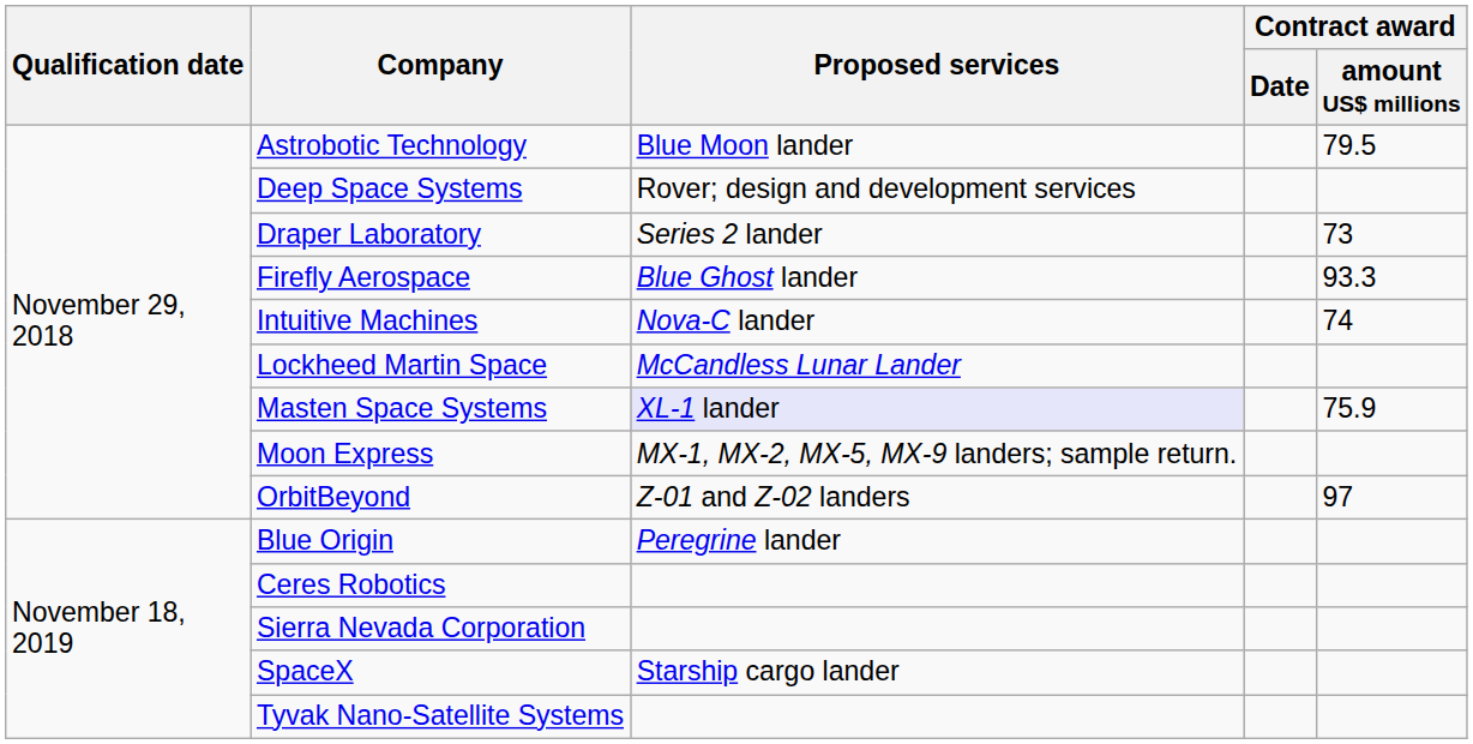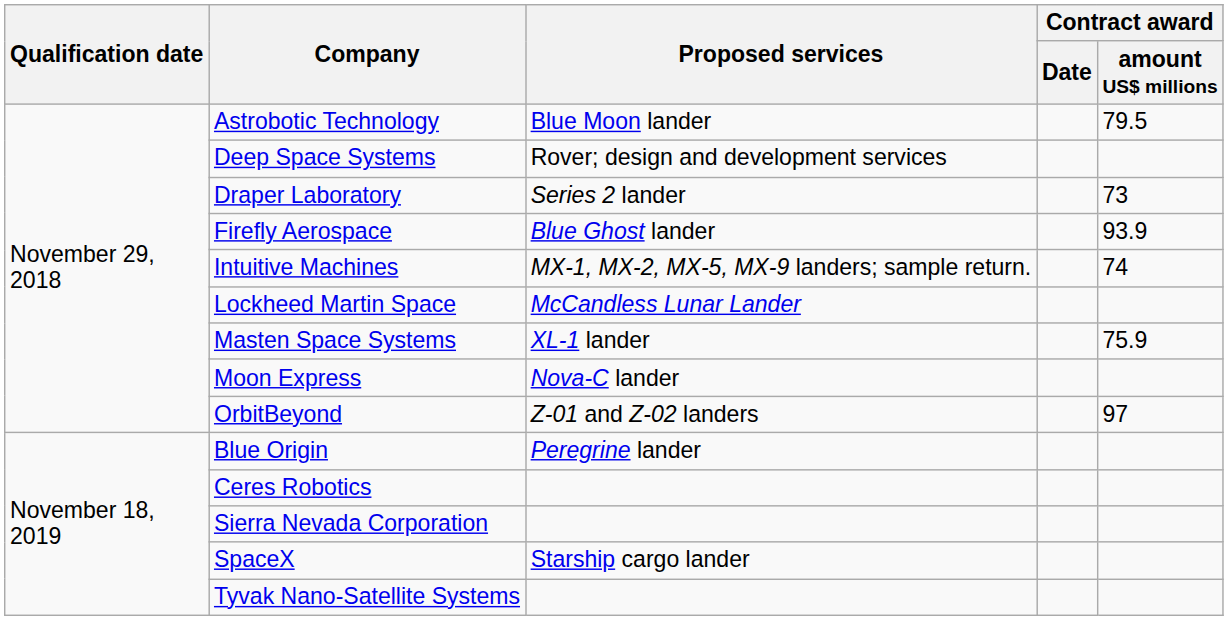Firefly Aerospace | Contract award / amount US$ millions: 93.3 -> 93.9
Intuitive Machines | Proposed services: Nova-C lander -> MX-1, MX-2, MX-5, MX-9 landers; sample return.
Masten Space Systems | Proposed services: lavender background -> no background
Moon Express | Proposed services: MX-1, MX-2, MX-5, MX-9 landers; sample return. -> Nova-C lander
